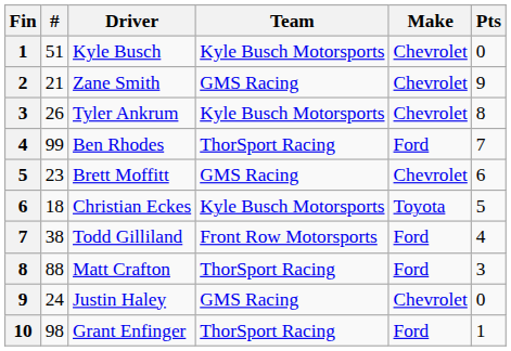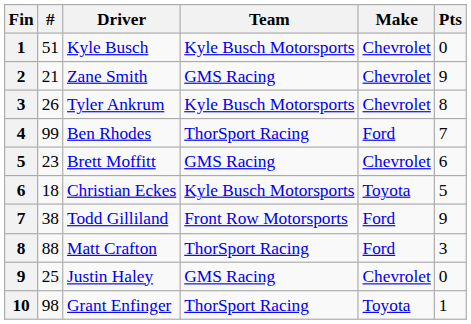Todd Gilliland | Pts: 4 -> 9
Justin Haley | #: 24 -> 25
Grant Enfinger | Make: Ford -> Toyota
